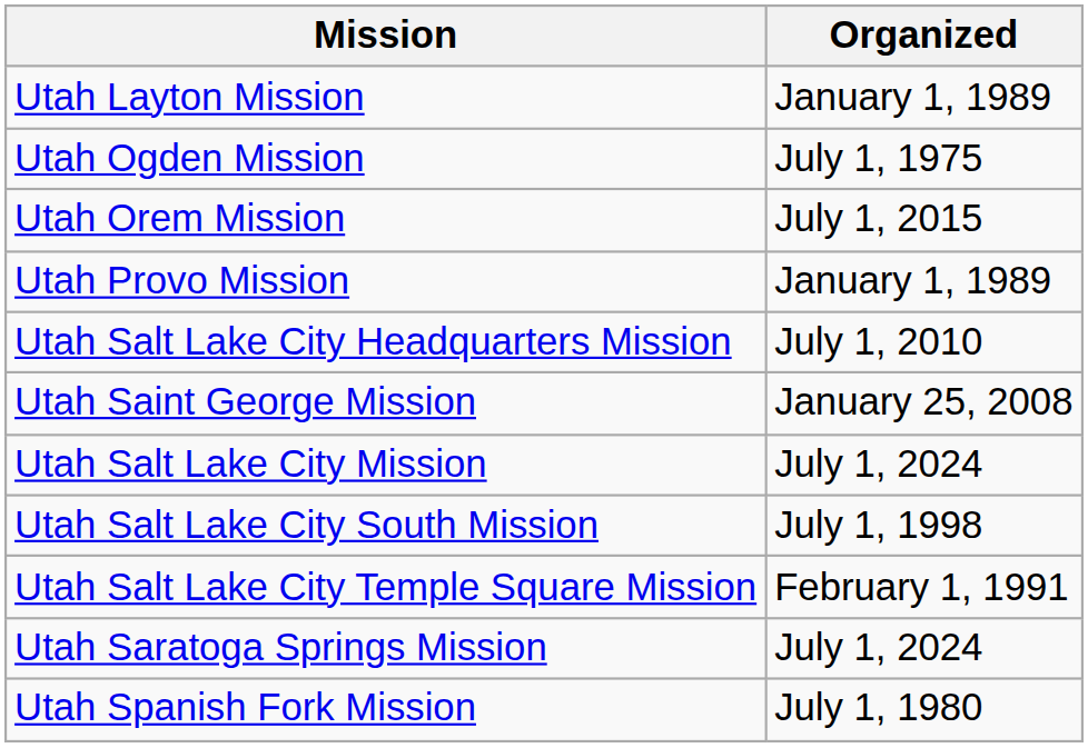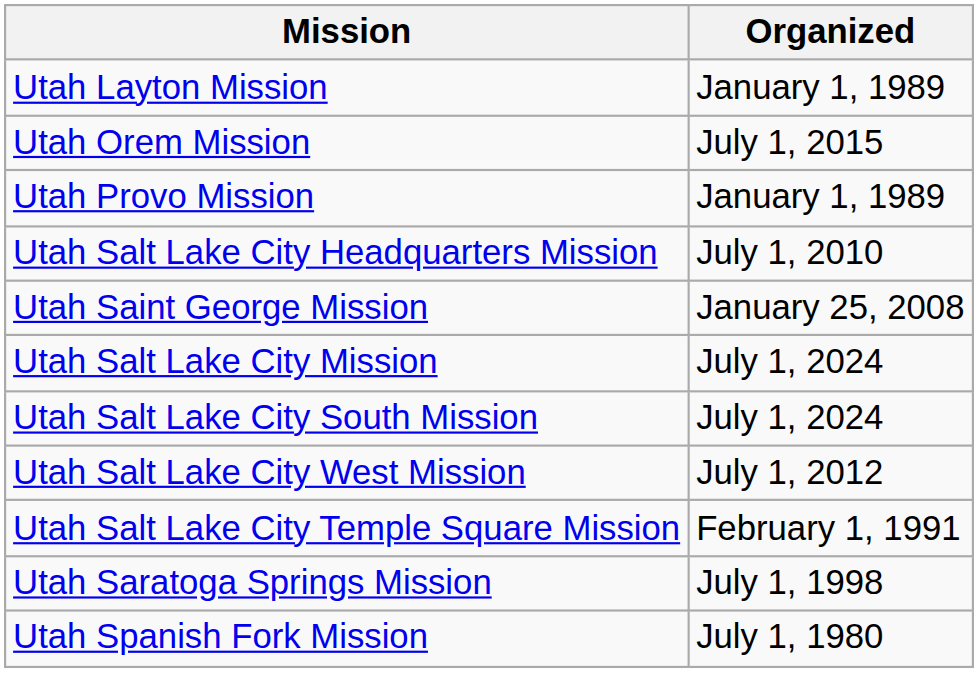- row: Utah Ogden Mission | July 1, 1975
Utah Salt Lake City South Mission | Organized: July 1, 1998 -> July 1, 2024
+ row: Utah Salt Lake City West Mission | July 1, 2012
Utah Saratoga Springs Mission | Organized: July 1, 2024 -> July 1, 1998
